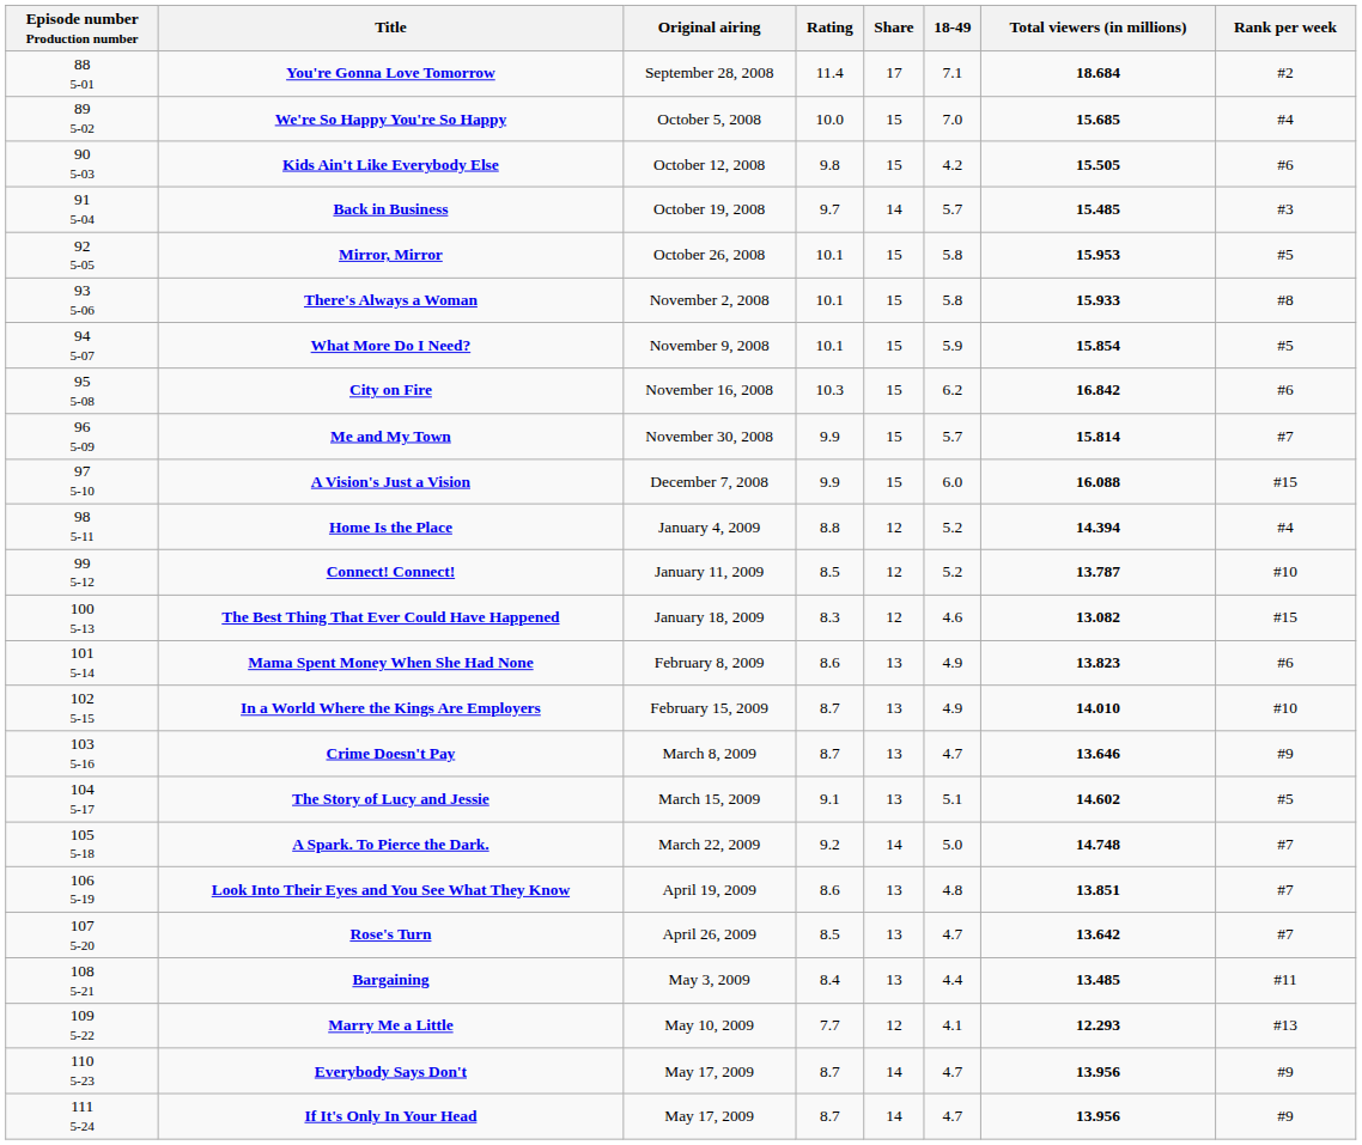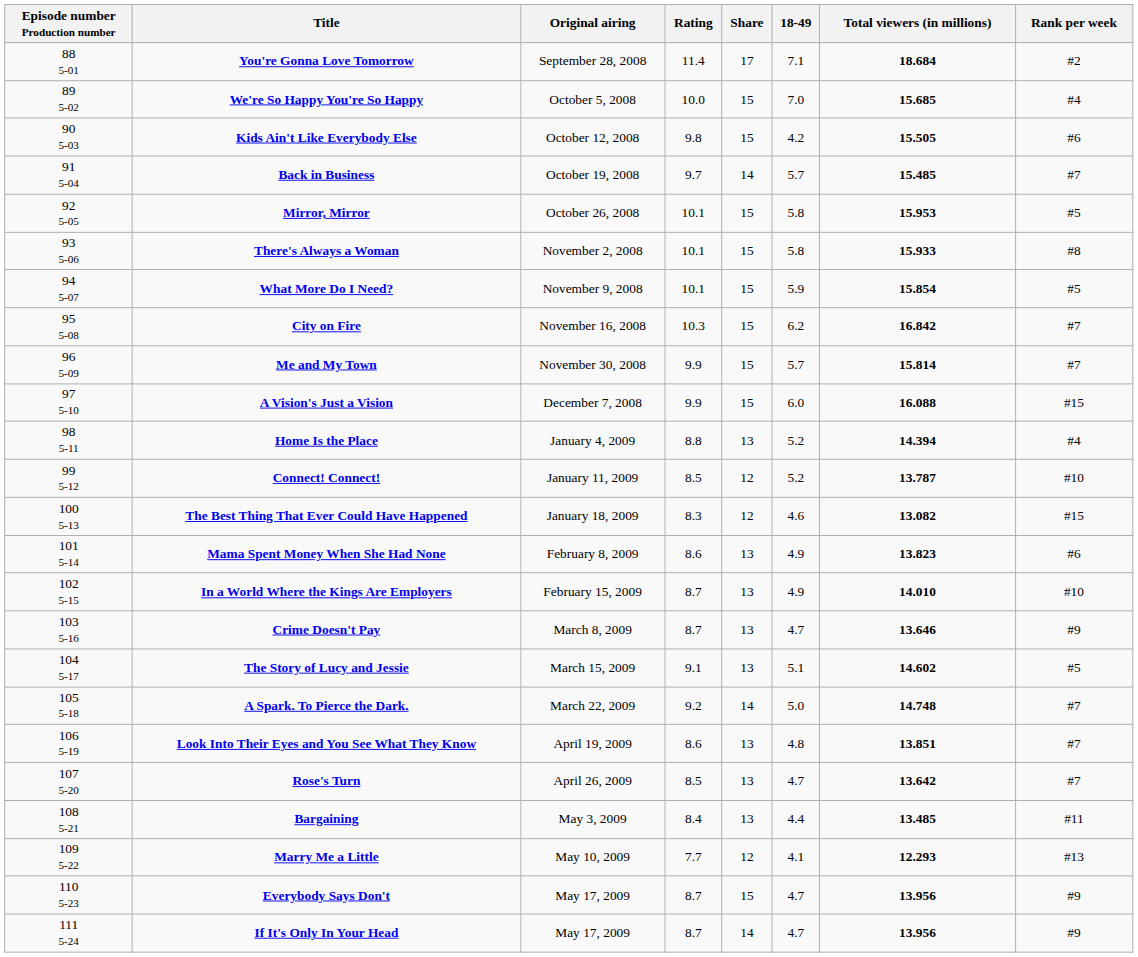Back in Business | Rank per week: #3 -> #7
City on Fire | Rank per week: #6 -> #7
Home Is the Place | Share: 12 -> 13
Everybody Says Don't | Share: 14 -> 15
